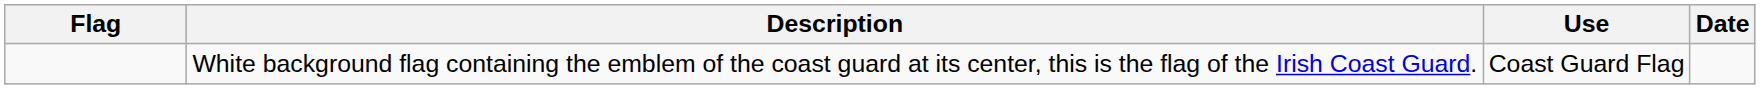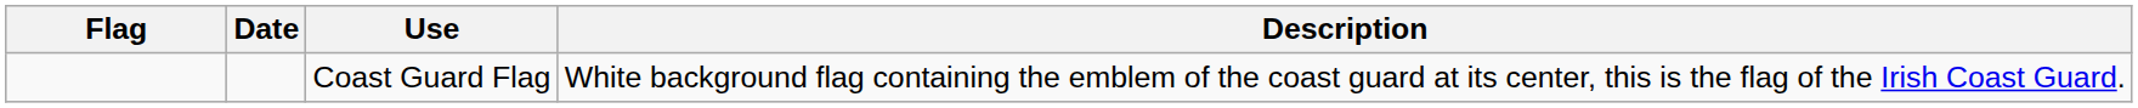columns swapped: Date <-> Description
